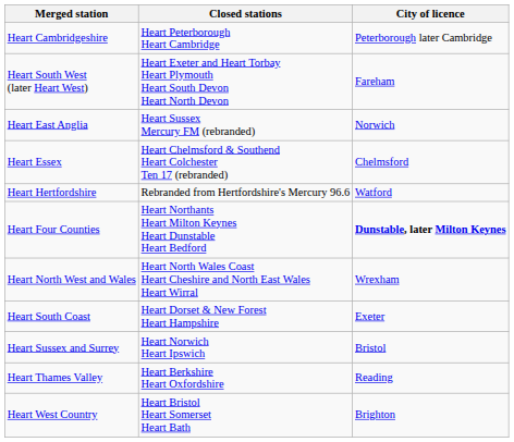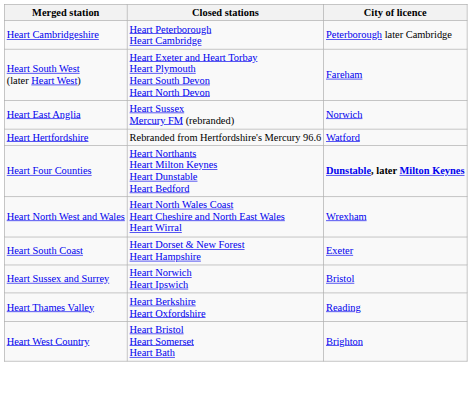- row: Heart Essex | Heart Chelmsford & Southend Heart Colchester Ten 17 (rebranded) | Chelmsford
